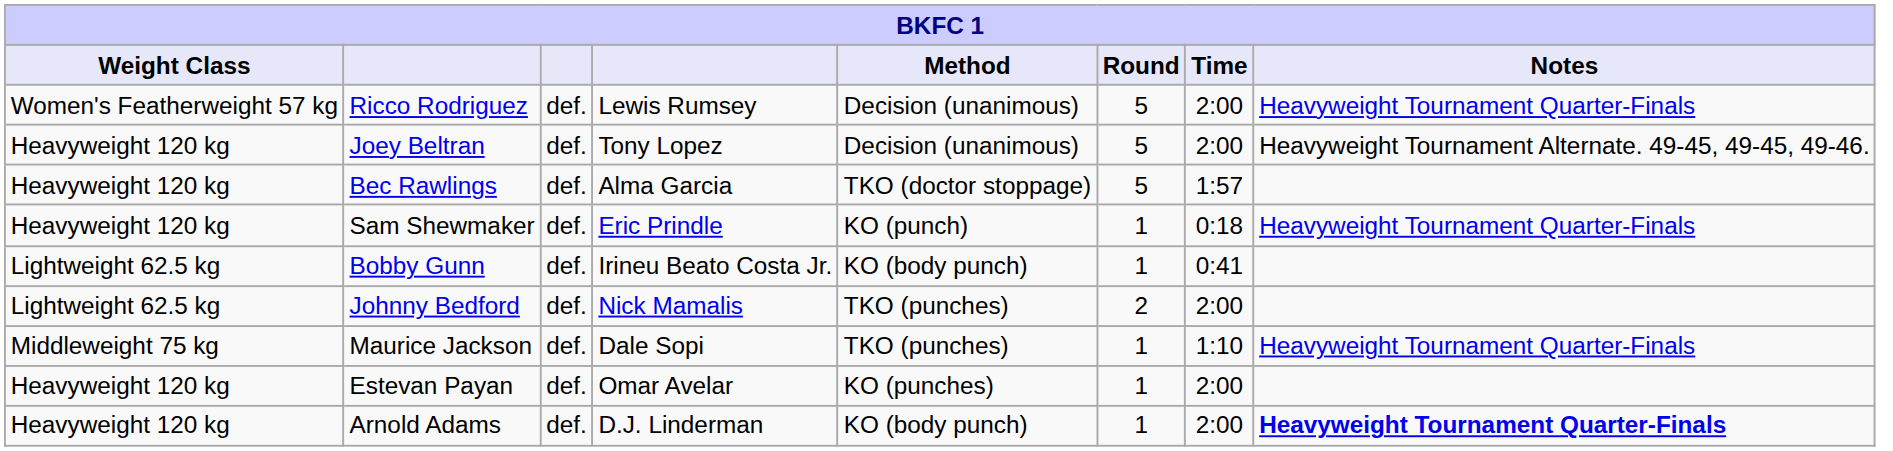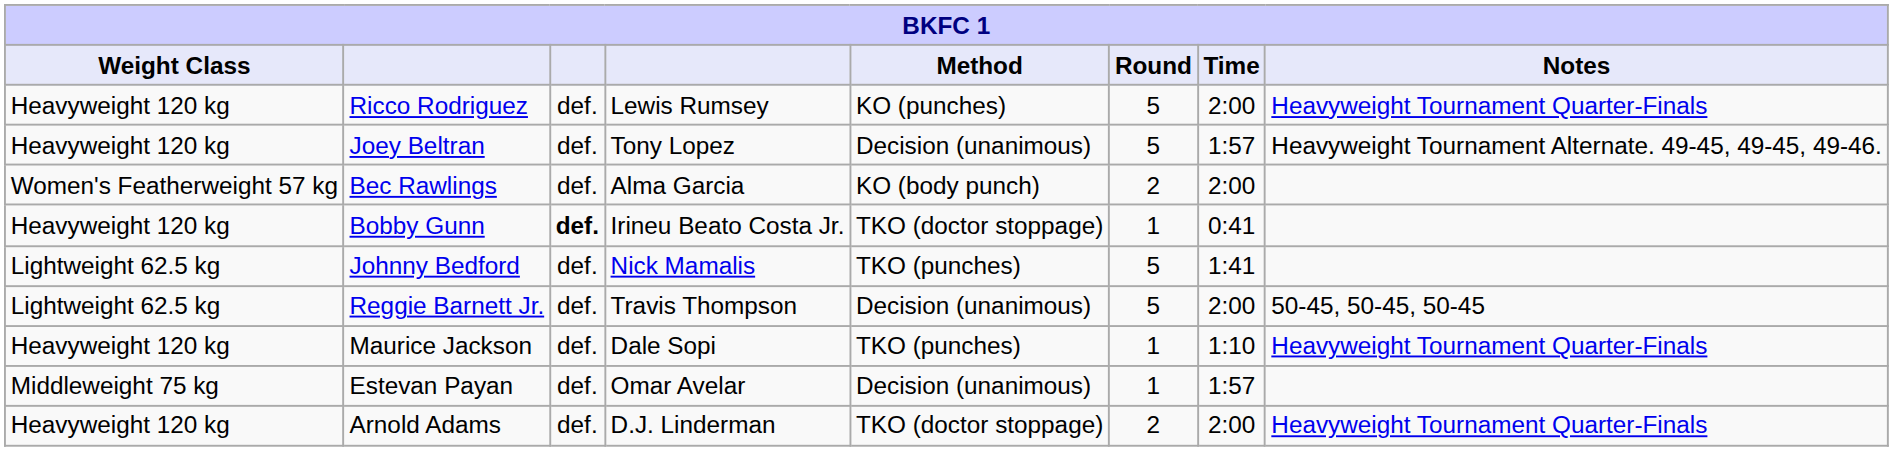Ricco Rodriguez | Weight Class: Women's Featherweight 57 kg -> Heavyweight 120 kg
Ricco Rodriguez | Method: Decision (unanimous) -> KO (punches)
Joey Beltran | Time: 2:00 -> 1:57
Bec Rawlings | Weight Class: Heavyweight 120 kg -> Women's Featherweight 57 kg
Bec Rawlings | Method: TKO (doctor stoppage) -> KO (body punch)
Bec Rawlings | Round: 5 -> 2
Bec Rawlings | Time: 1:57 -> 2:00
- row: Heavyweight 120 kg | Sam Shewmaker | def. | Eric Prindle | KO (punch) | 1 | 0:18 | Heavyweight Tournament Quarter-Finals
Bobby Gunn | Weight Class: Lightweight 62.5 kg -> Heavyweight 120 kg
Bobby Gunn | column 3: normal -> bold
Bobby Gunn | Method: KO (body punch) -> TKO (doctor stoppage)
Johnny Bedford | Round: 2 -> 5
Johnny Bedford | Time: 2:00 -> 1:41
+ row: Lightweight 62.5 kg | Reggie Barnett Jr. | def. | Travis Thompson | Decision (unanimous) | 5 | 2:00 | 50-45, 50-45, 50-45
Maurice Jackson | Weight Class: Middleweight 75 kg -> Heavyweight 120 kg
Estevan Payan | Weight Class: Heavyweight 120 kg -> Middleweight 75 kg
Estevan Payan | Method: KO (punches) -> Decision (unanimous)
Estevan Payan | Time: 2:00 -> 1:57
Arnold Adams | Method: KO (body punch) -> TKO (doctor stoppage)
Arnold Adams | Round: 1 -> 2
Arnold Adams | Notes: bold -> normal
